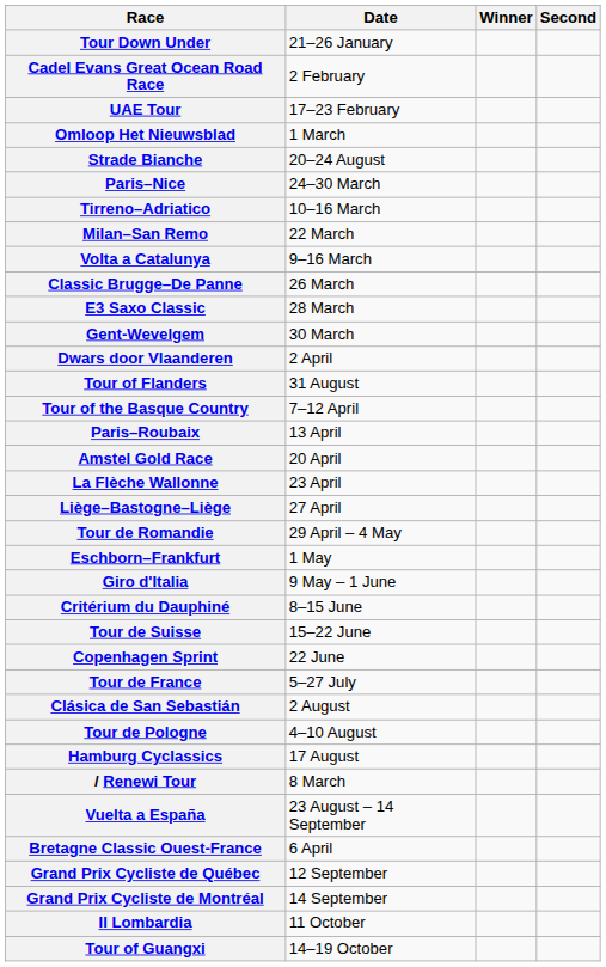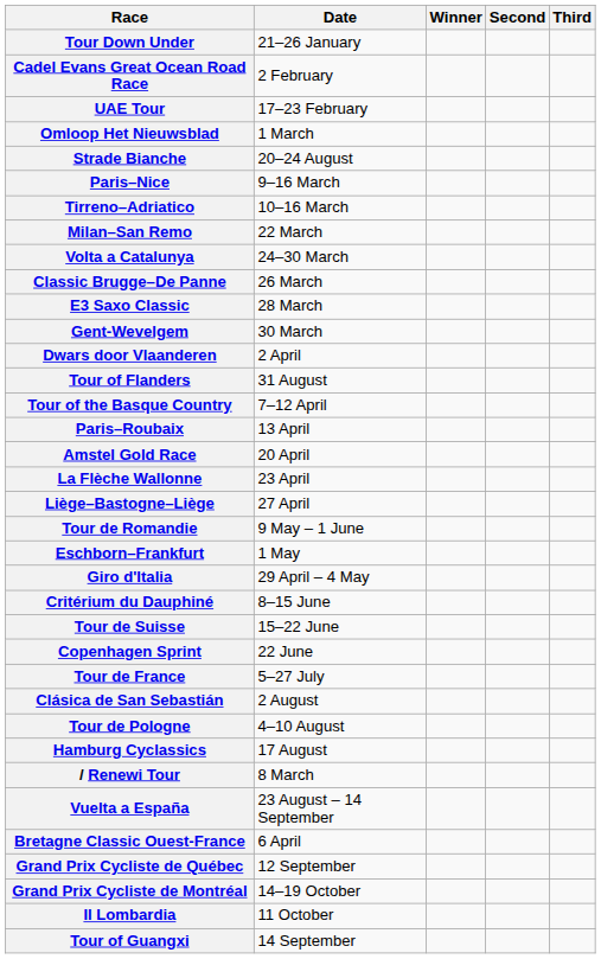+ column: Third
Paris–Nice | Date: 24–30 March -> 9–16 March
Volta a Catalunya | Date: 9–16 March -> 24–30 March
Tour de Romandie | Date: 29 April – 4 May -> 9 May – 1 June
Giro d'Italia | Date: 9 May – 1 June -> 29 April – 4 May
Grand Prix Cycliste de Montréal | Date: 14 September -> 14–19 October
Tour of Guangxi | Date: 14–19 October -> 14 September
